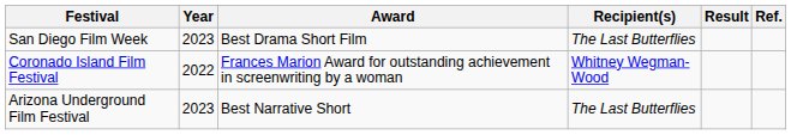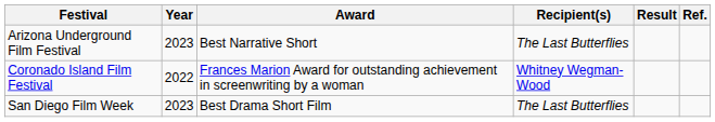rows swapped: Arizona Underground Film Festival <-> San Diego Film Week
